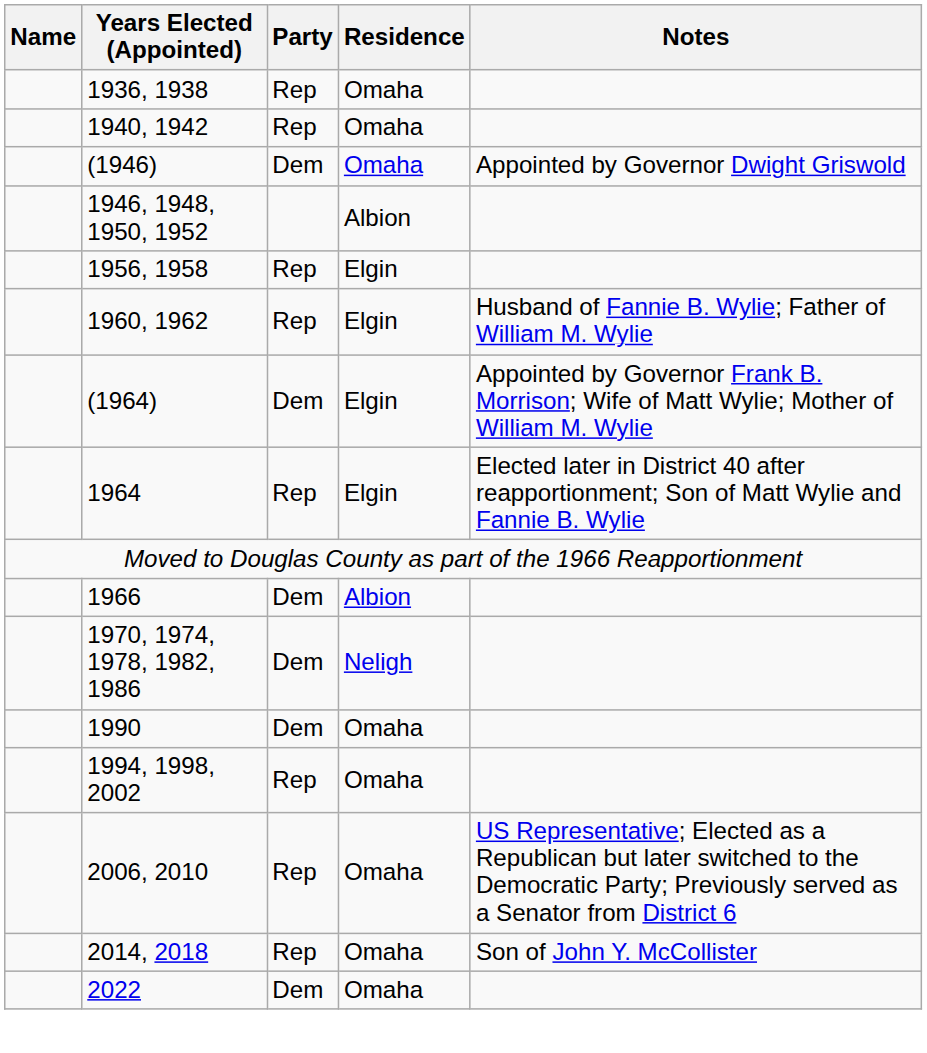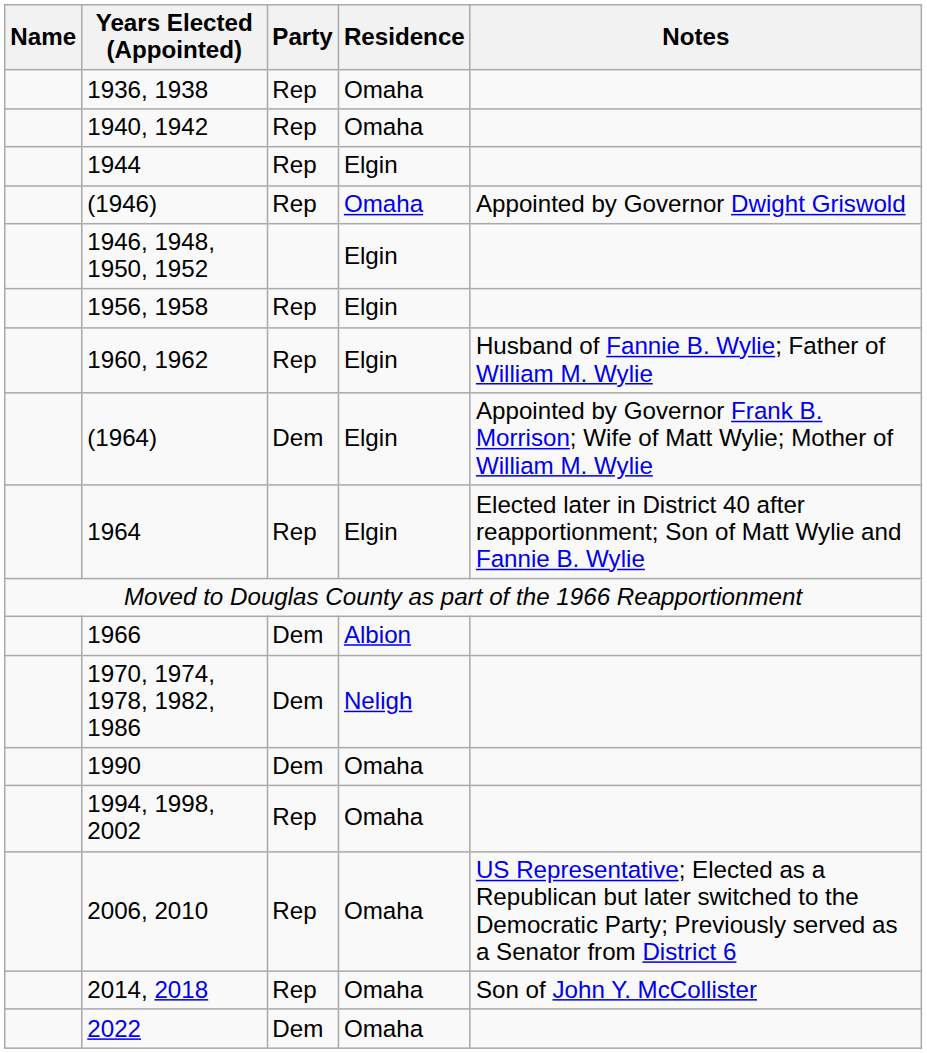+ row: 1944 | Rep | Elgin
(1946) | Party: Dem -> Rep
1946, 1948, 1950, 1952 | Residence: Albion -> Elgin
